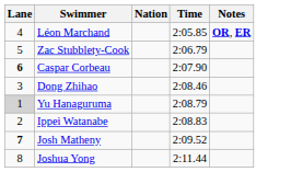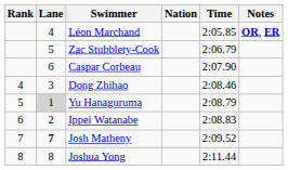+ column: Rank | 4 | 5 | 6 | 7 | 8
Caspar Corbeau | Lane: bold -> normal
